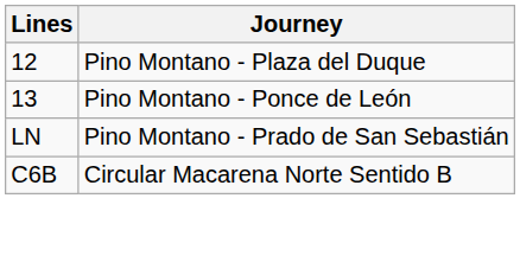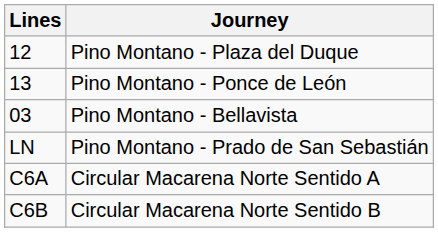+ row: 03 | Pino Montano - Bellavista
+ row: C6A | Circular Macarena Norte Sentido A
